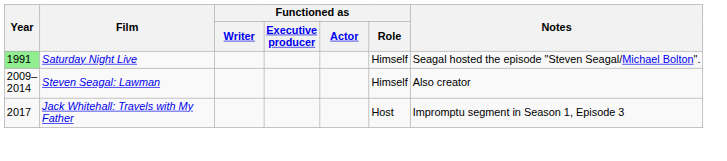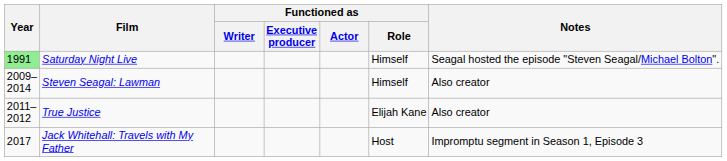+ row: 2011–2012 | True Justice | Elijah Kane | Also creator
